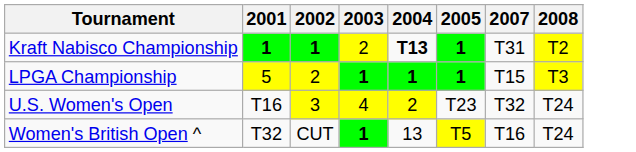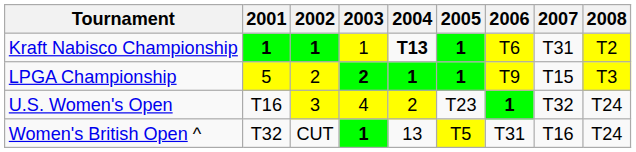+ column: 2006 | T6 | T9 | 1 | T31
Kraft Nabisco Championship | 2003: 2 -> 1
LPGA Championship | 2003: 1 -> 2
